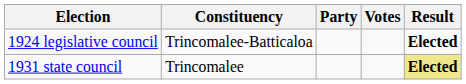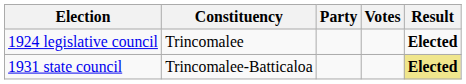1924 legislative council | Constituency: Trincomalee-Batticaloa -> Trincomalee
1931 state council | Constituency: Trincomalee -> Trincomalee-Batticaloa
